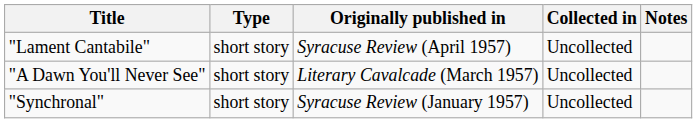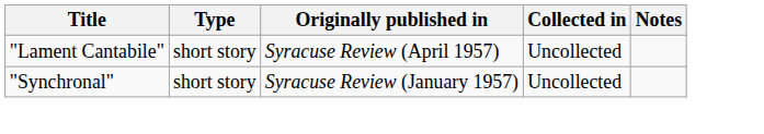- row: "A Dawn You'll Never See" | short story | Literary Cavalcade (March 1957) | Uncollected
